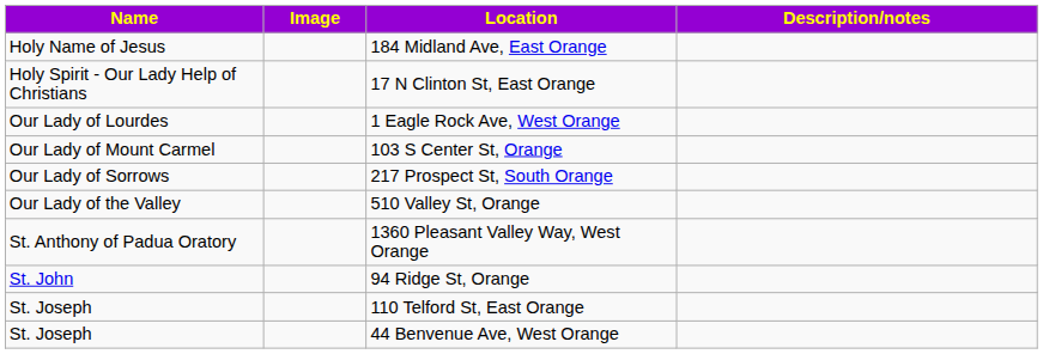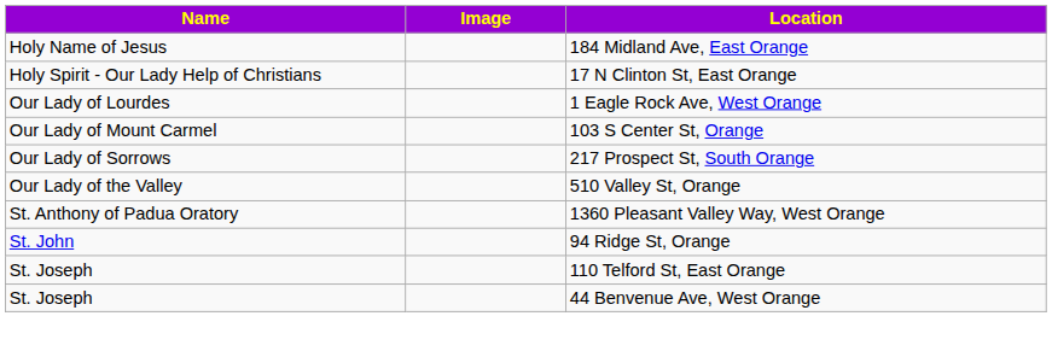- column: Description/notes
